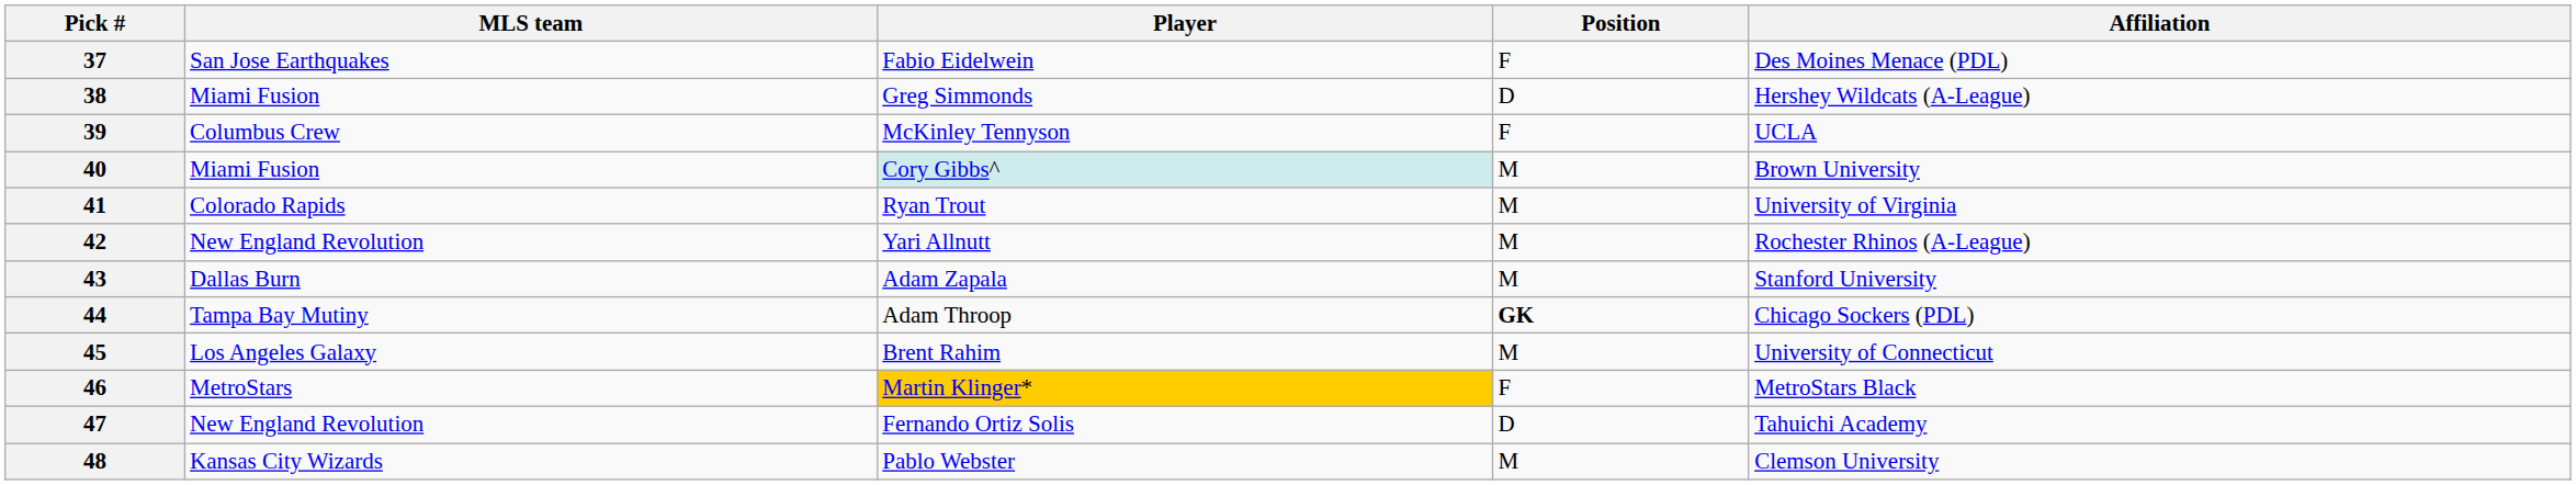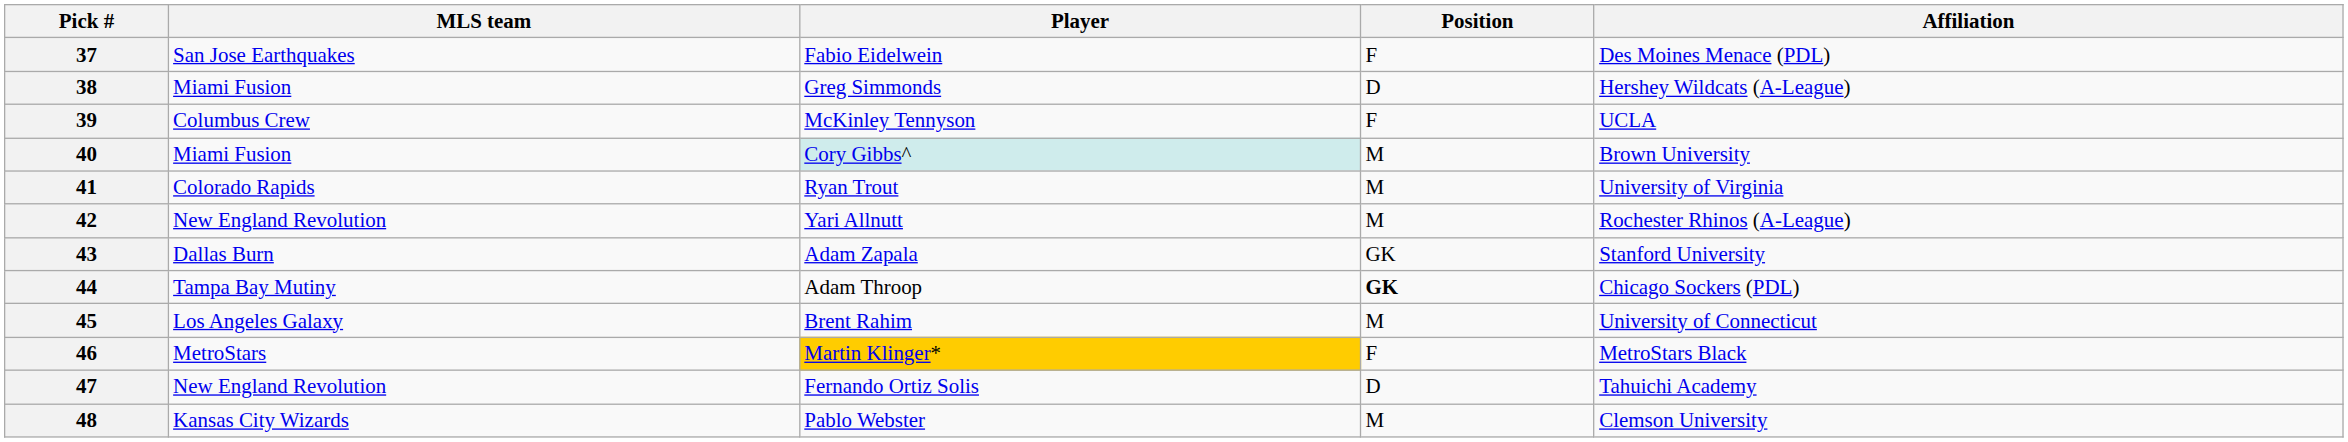43 | Position: M -> GK
